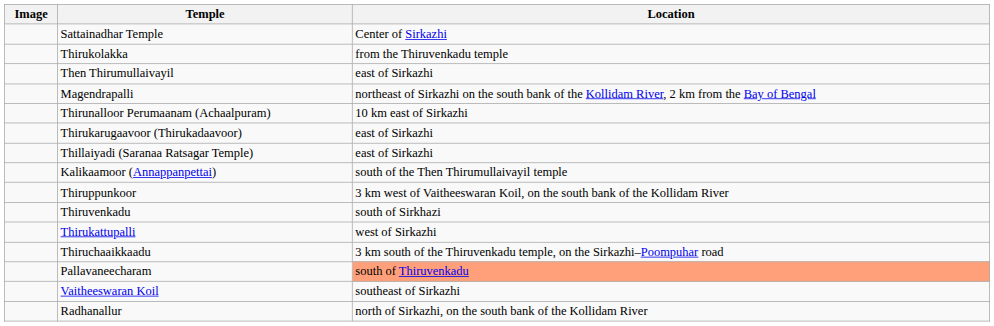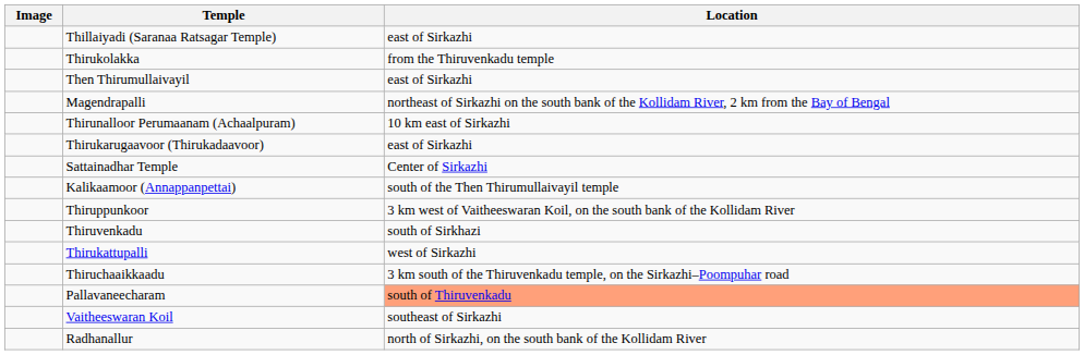rows swapped: Sattainadhar Temple <-> Thillaiyadi (Saranaa Ratsagar Temple)
